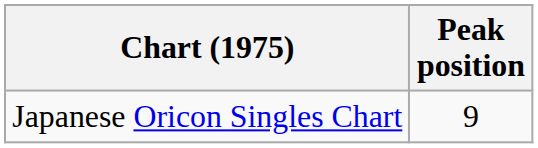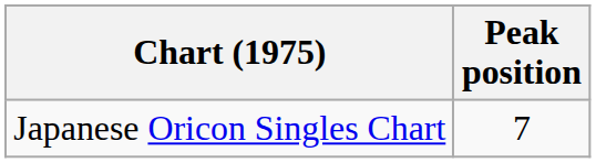Japanese Oricon Singles Chart | Peak position: 9 -> 7
